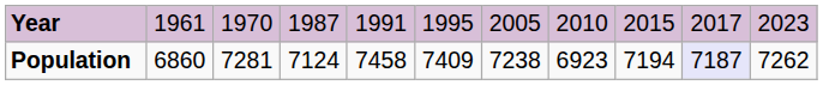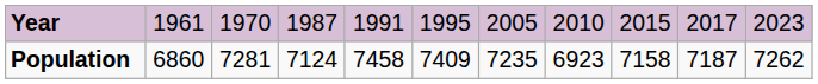Population | column 7: 7238 -> 7235
Population | column 9: 7194 -> 7158
Population | column 10: lavender background -> no background
